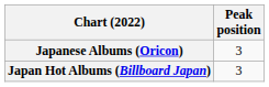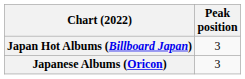rows swapped: Japanese Albums (Oricon) <-> Japan Hot Albums (Billboard Japan)
